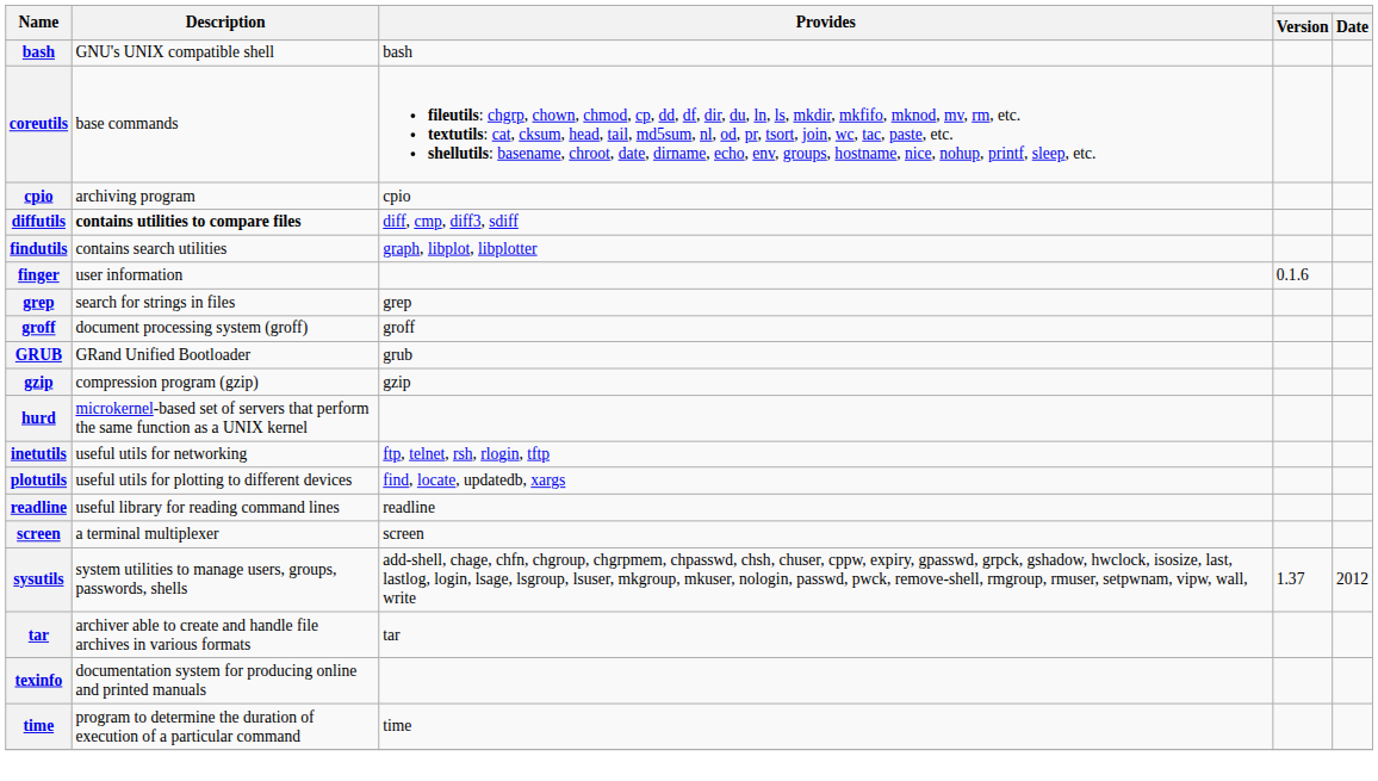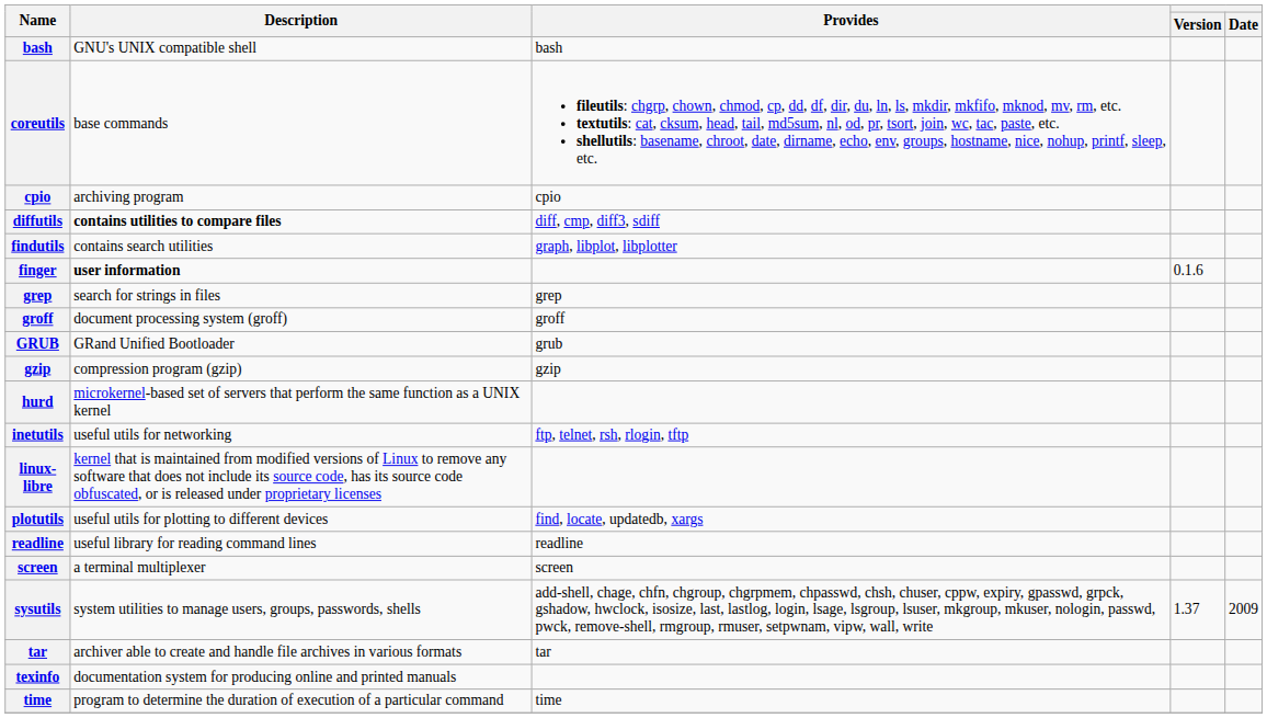finger | Description: normal -> bold
+ row: linux-libre | kernel that is maintained from modified versions of Linux to remove any software that does not include its source code, has its source code obfuscated, or is released under proprietary licenses
sysutils | Date: 2012 -> 2009
